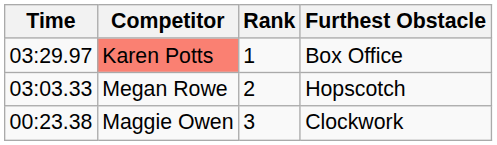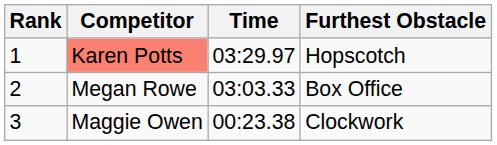columns swapped: Rank <-> Time
Karen Potts | Furthest Obstacle: Box Office -> Hopscotch
Megan Rowe | Furthest Obstacle: Hopscotch -> Box Office
